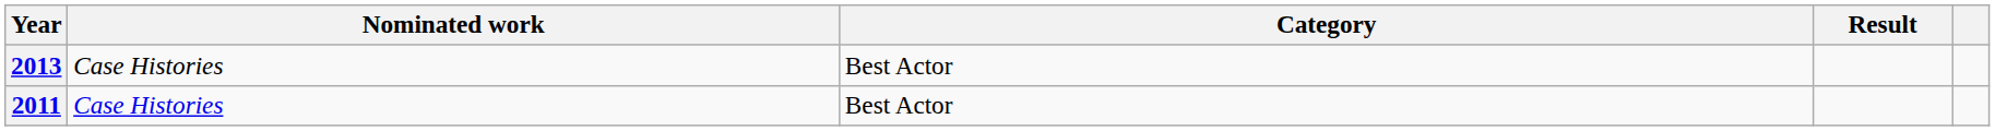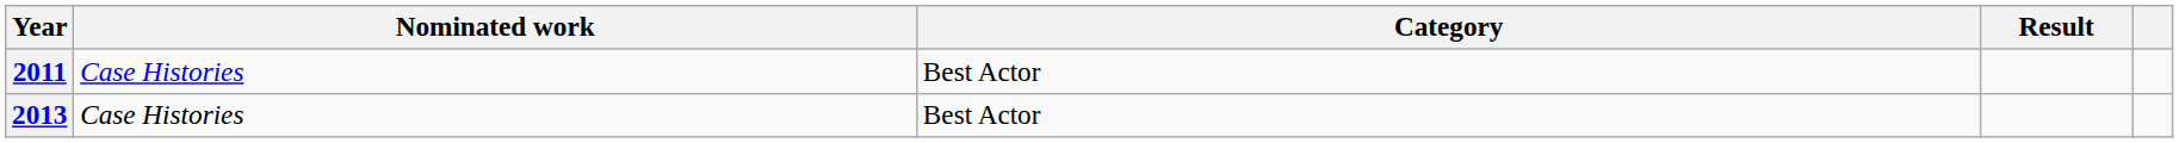rows swapped: 2011 <-> 2013
